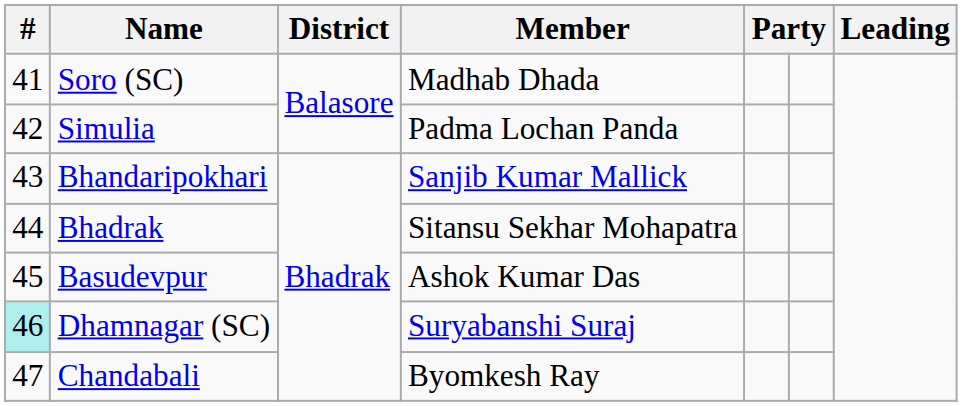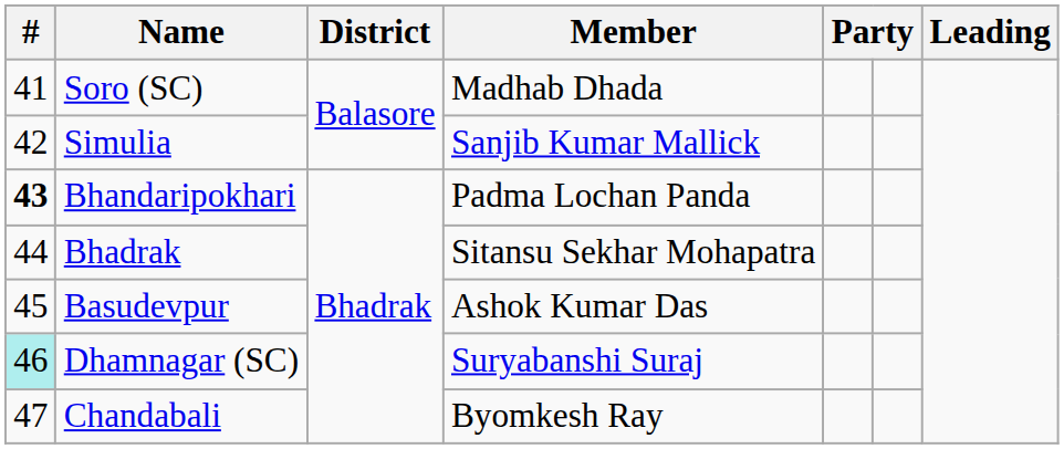Simulia | Member: Padma Lochan Panda -> Sanjib Kumar Mallick
Bhandaripokhari | #: normal -> bold
Bhandaripokhari | Member: Sanjib Kumar Mallick -> Padma Lochan Panda
